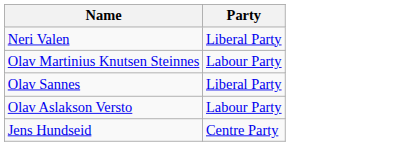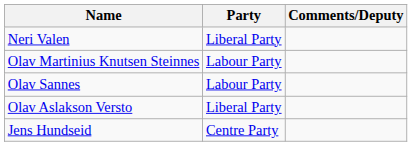+ column: Comments/Deputy
Olav Sannes | Party: Liberal Party -> Labour Party
Olav Aslakson Versto | Party: Labour Party -> Liberal Party
